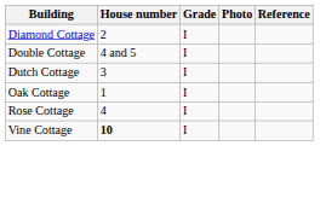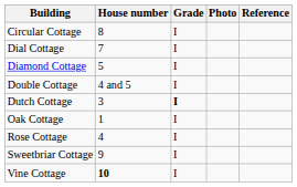+ row: Circular Cottage | 8 | I
+ row: Dial Cottage | 7 | I
Diamond Cottage | House number: 2 -> 5
Dutch Cottage | Grade: normal -> bold
+ row: Sweetbriar Cottage | 9 | I
